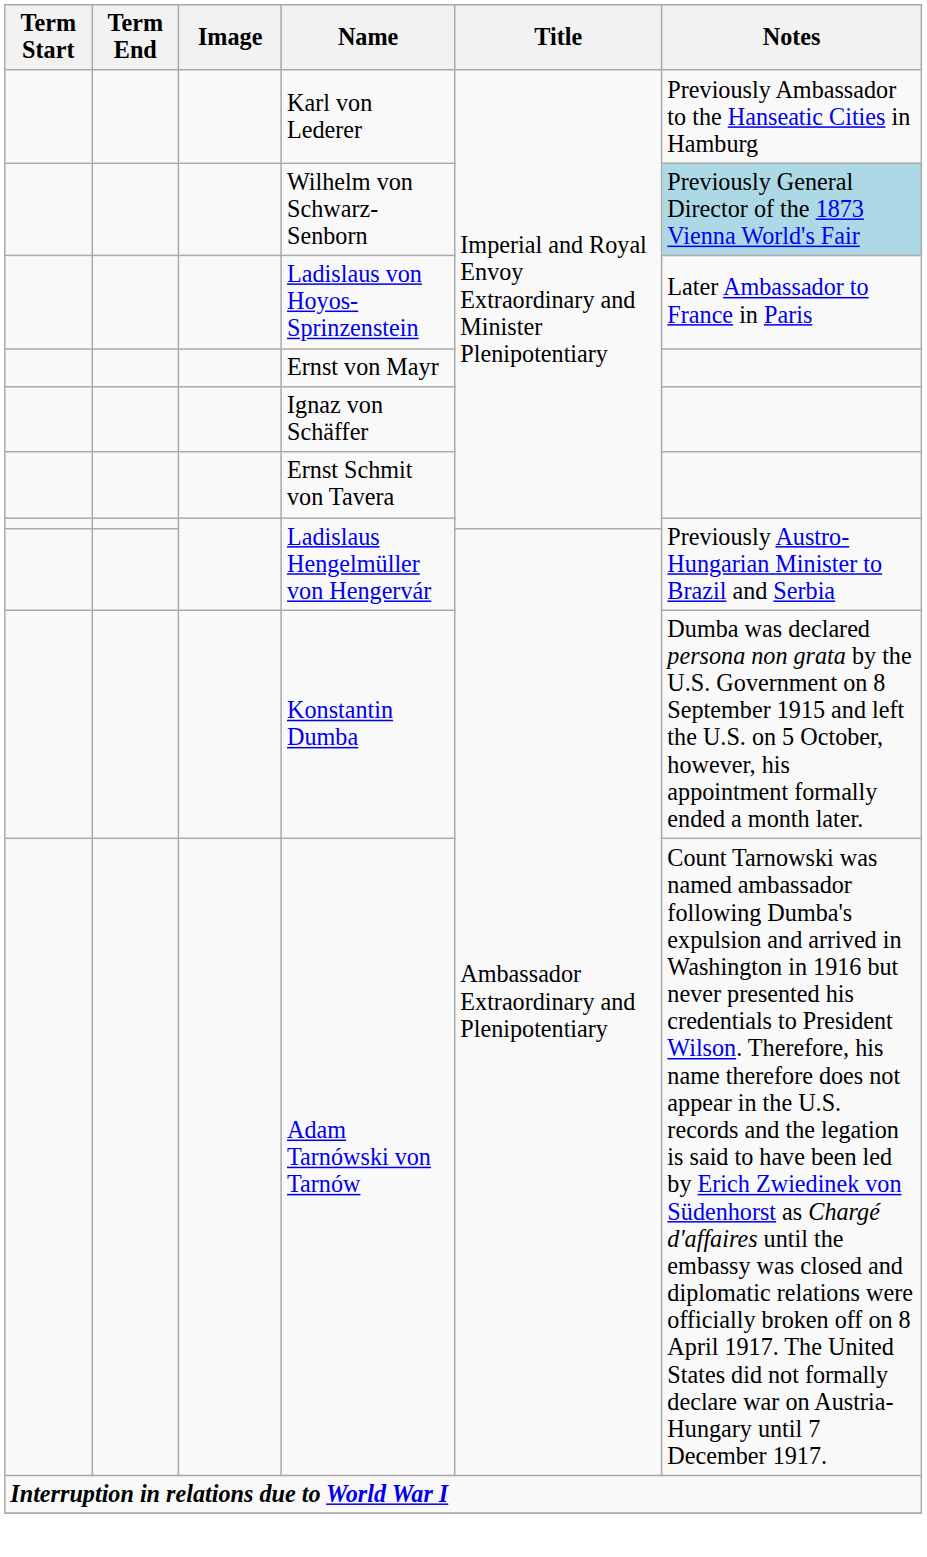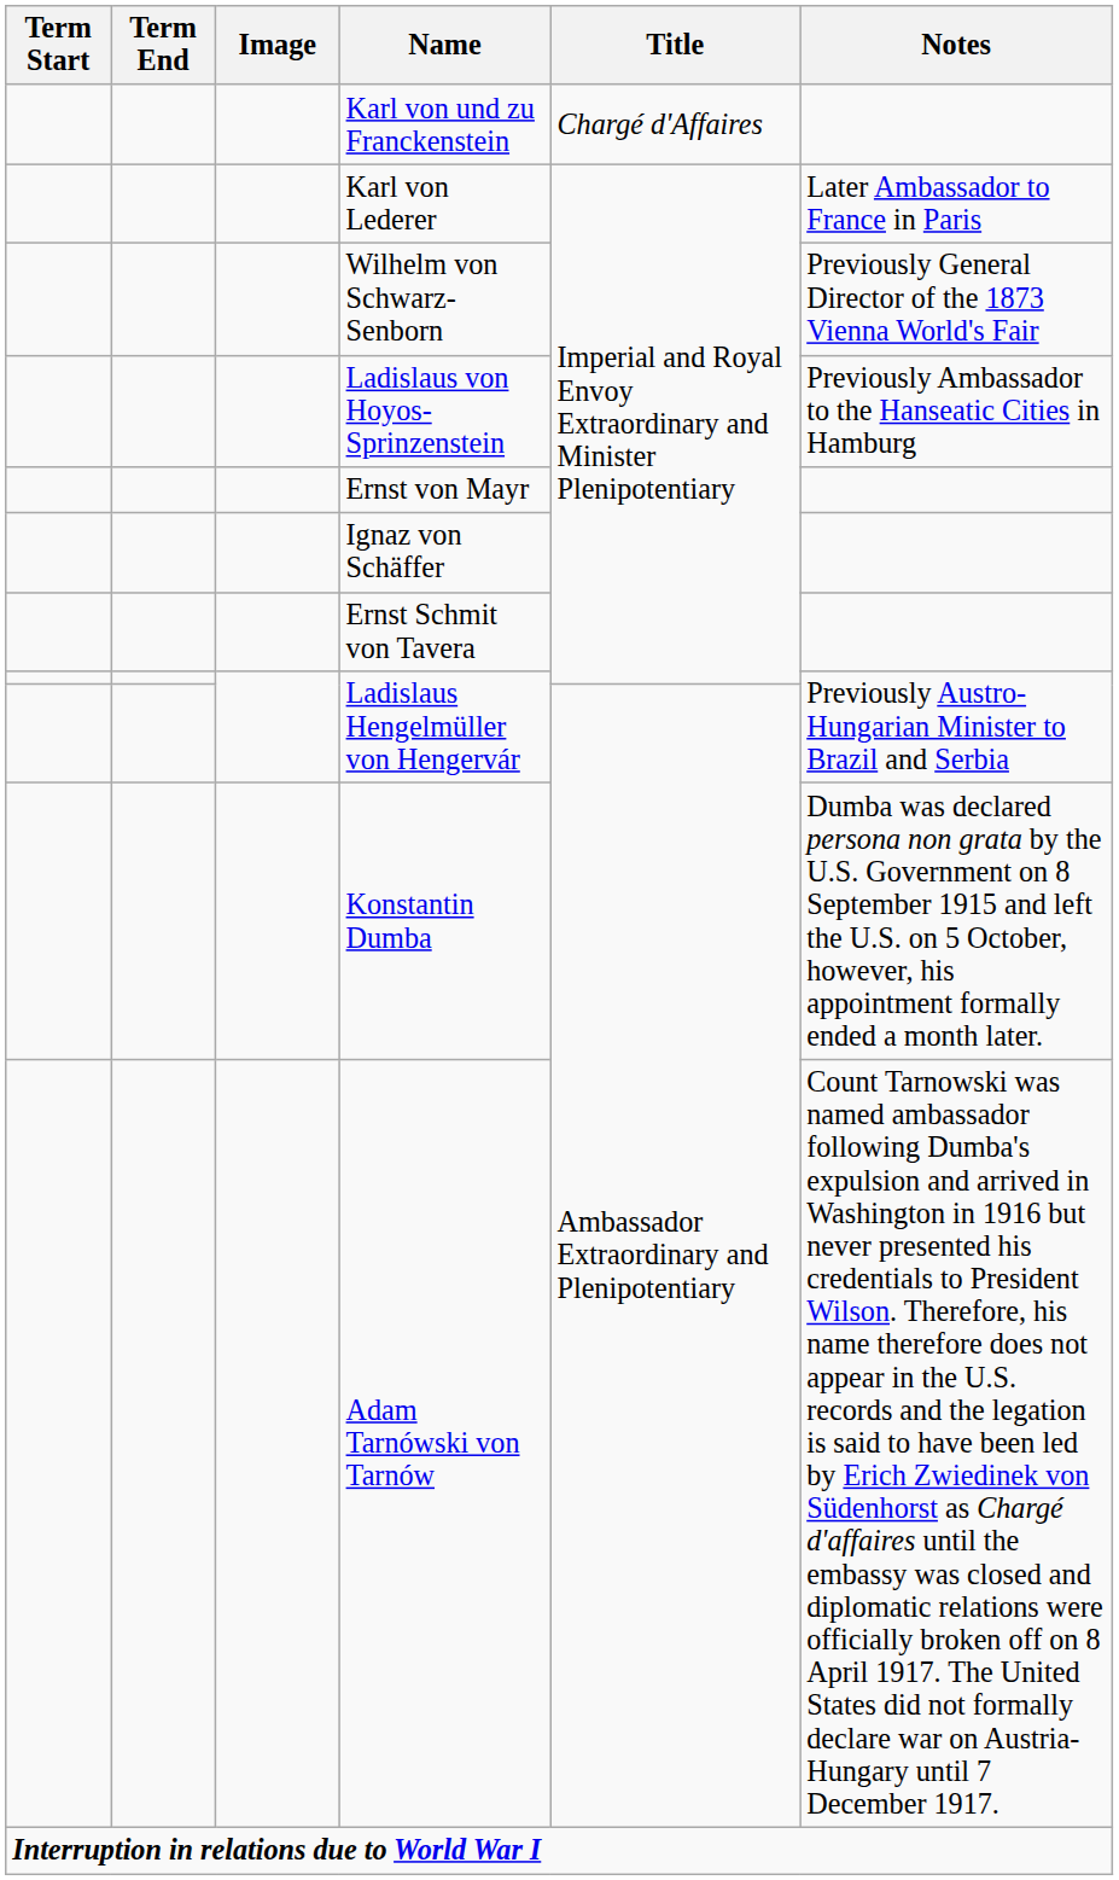+ row: Karl von und zu Franckenstein | Chargé d'Affaires
Karl von Lederer | Notes: Previously Ambassador to the Hanseatic Cities in Hamburg -> Later Ambassador to France in Paris
Wilhelm von Schwarz-Senborn | Notes: lightblue background -> no background
Ladislaus von Hoyos-Sprinzenstein | Notes: Later Ambassador to France in Paris -> Previously Ambassador to the Hanseatic Cities in Hamburg
